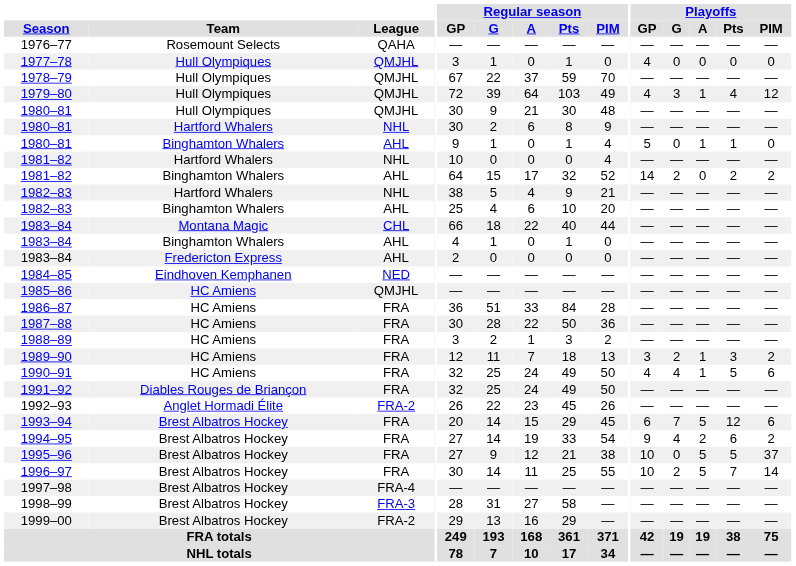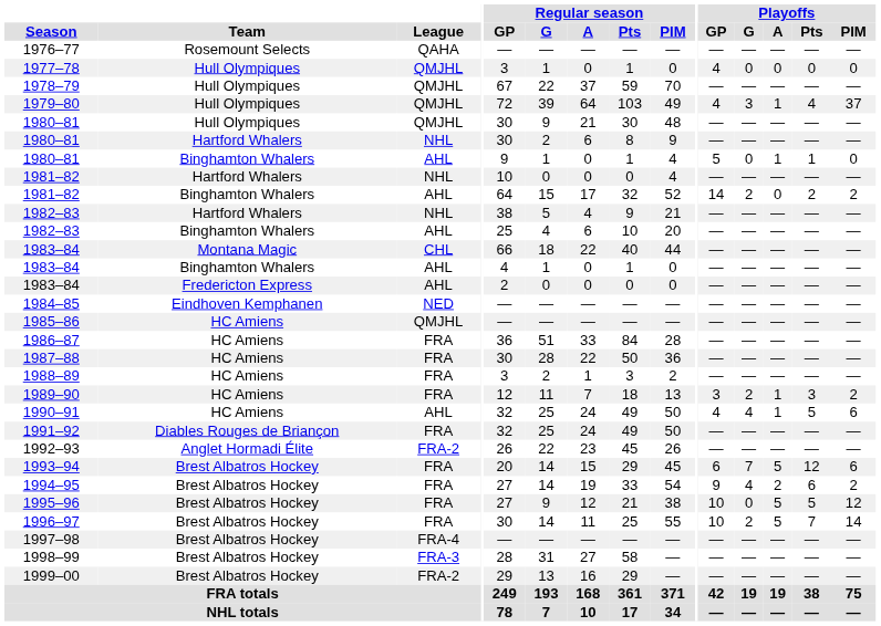1979–80 | Playoffs / PIM: 12 -> 37
1990–91 | League: FRA -> AHL
1995–96 | Playoffs / PIM: 37 -> 12
